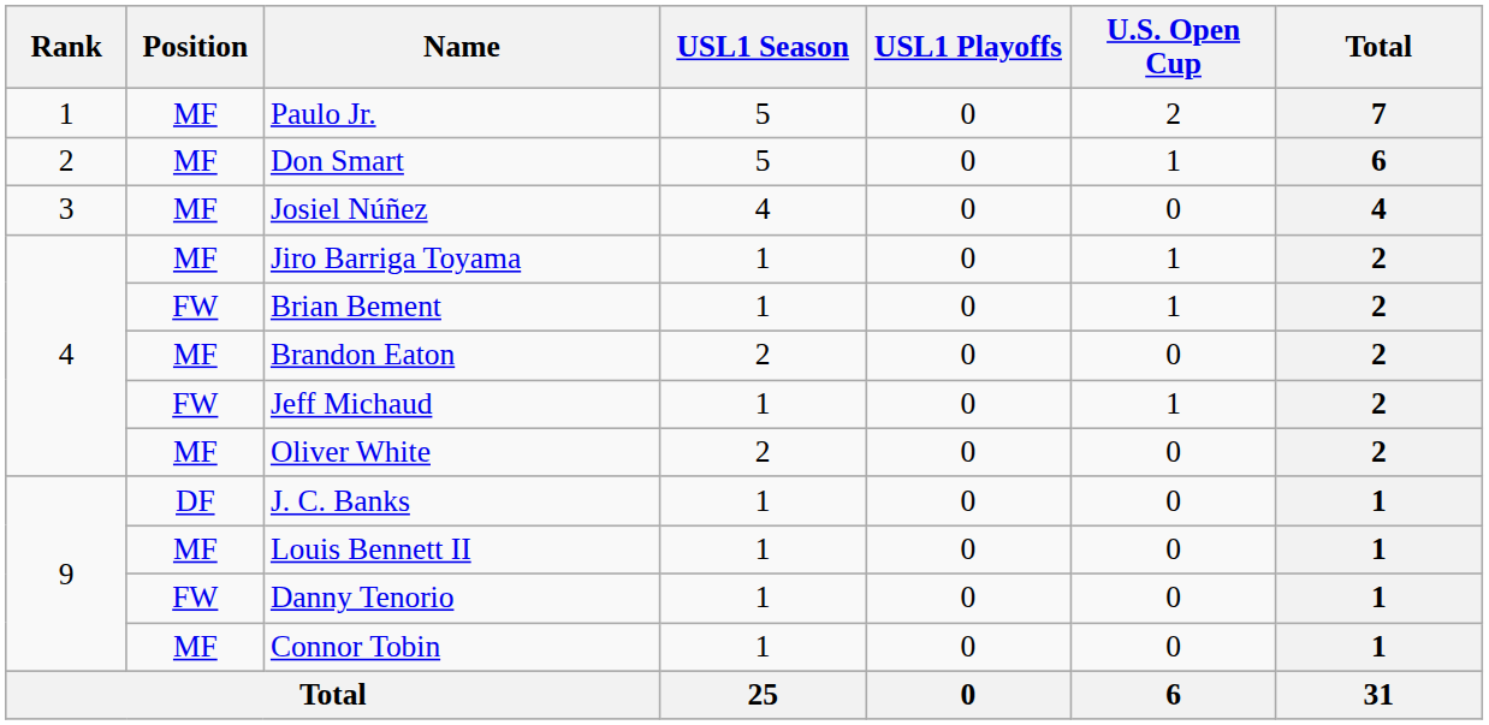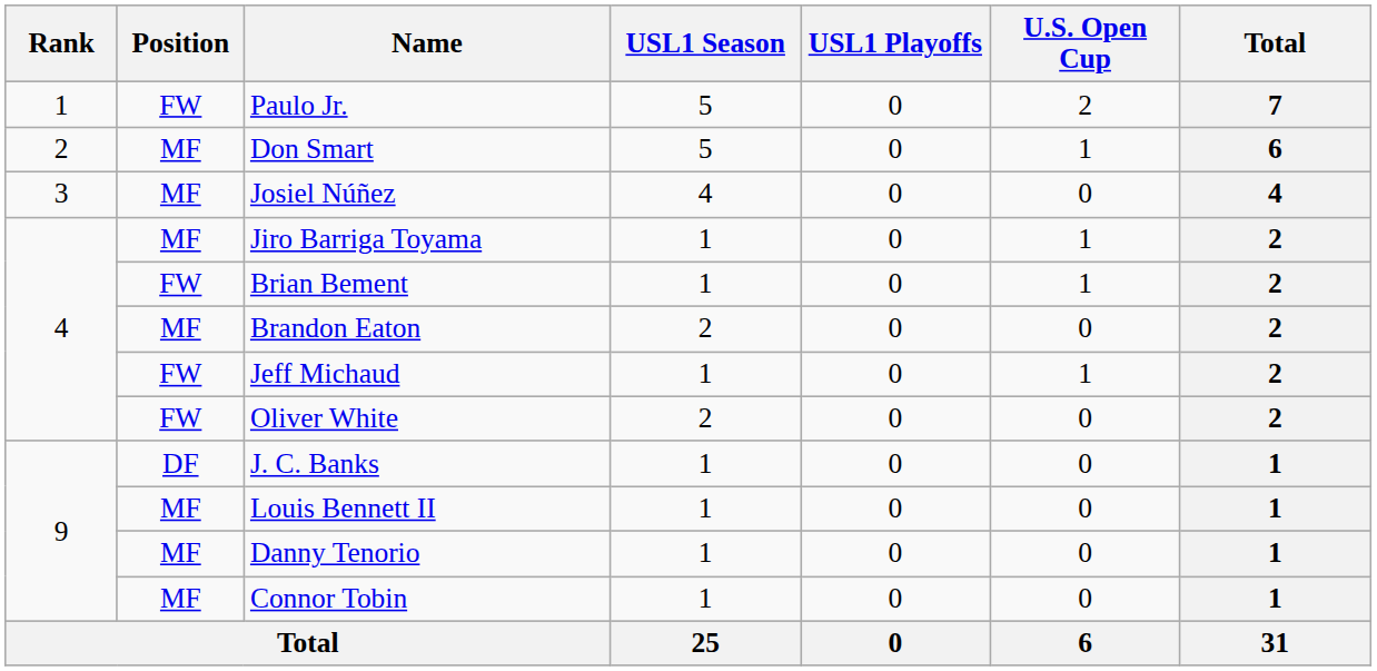Paulo Jr. | Position: MF -> FW
Oliver White | Position: MF -> FW
Danny Tenorio | Position: FW -> MF
